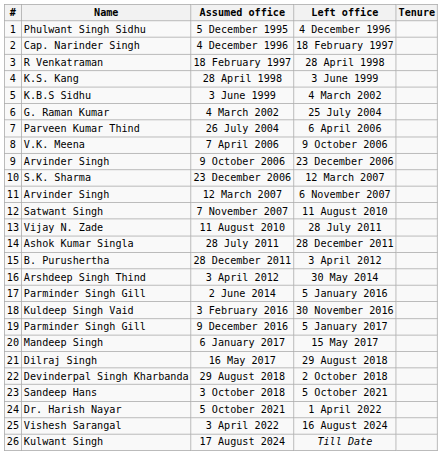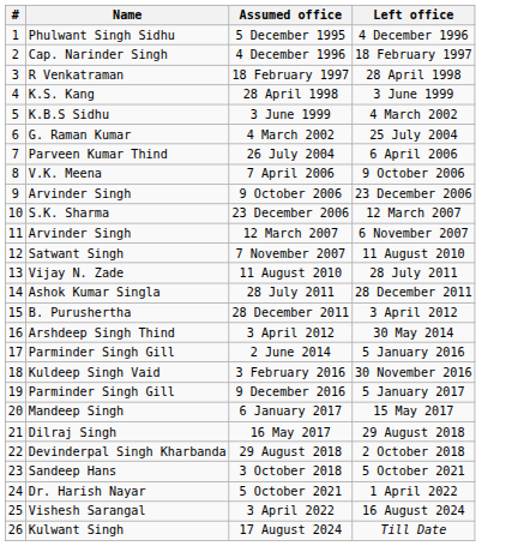- column: Tenure
